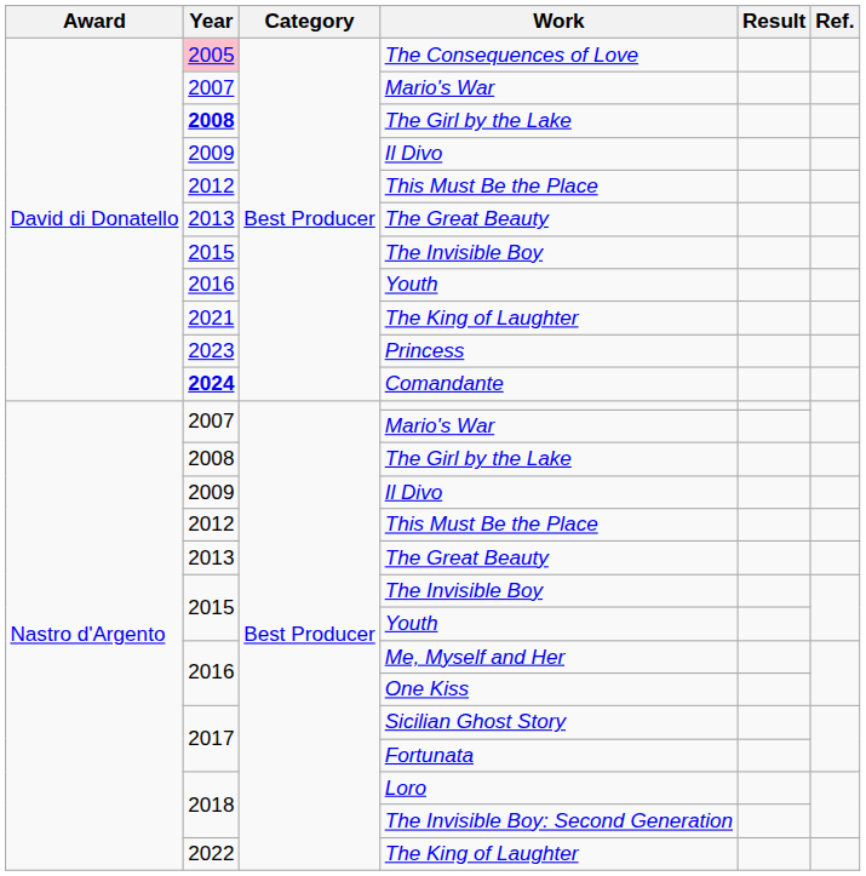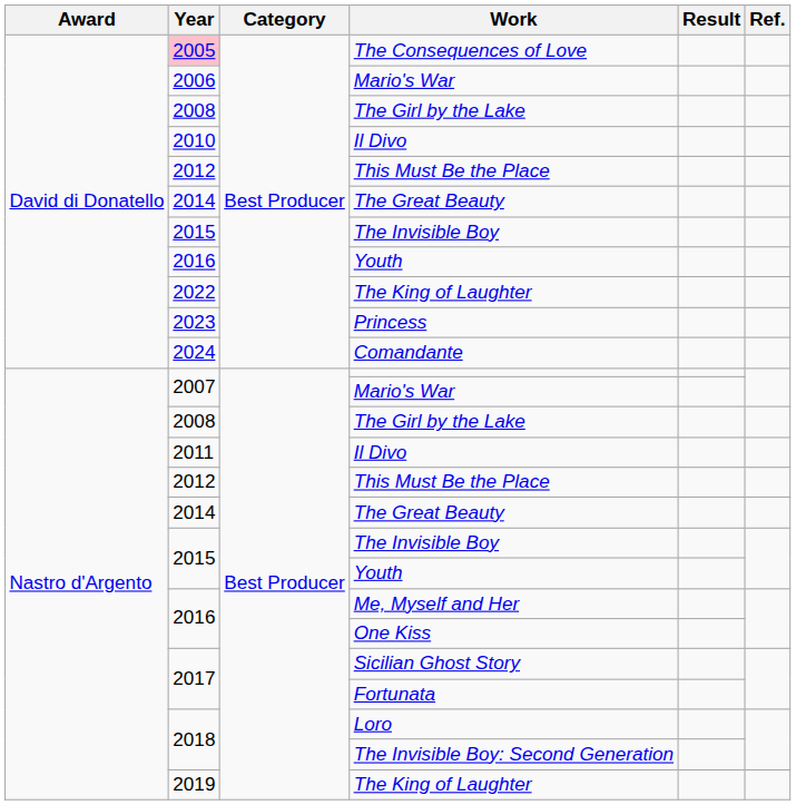David di Donatello / Mario's War | Year: 2007 -> 2006
David di Donatello / The Girl by the Lake | Year: bold -> normal
David di Donatello / Il Divo | Year: 2009 -> 2010
David di Donatello / The Great Beauty | Year: 2013 -> 2014
David di Donatello / The King of Laughter | Year: 2021 -> 2022
Comandante | Year: bold -> normal
Nastro d'Argento / Il Divo | Year: 2009 -> 2011
Nastro d'Argento / The Great Beauty | Year: 2013 -> 2014
Nastro d'Argento / The King of Laughter | Year: 2022 -> 2019
